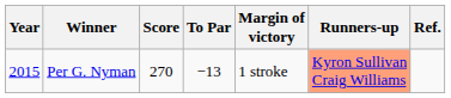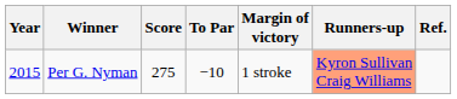Per G. Nyman | Score: 270 -> 275
Per G. Nyman | To Par: −13 -> −10
